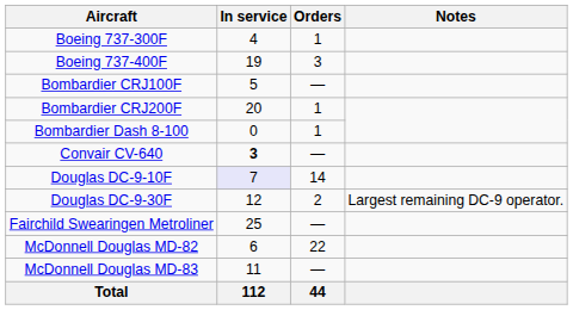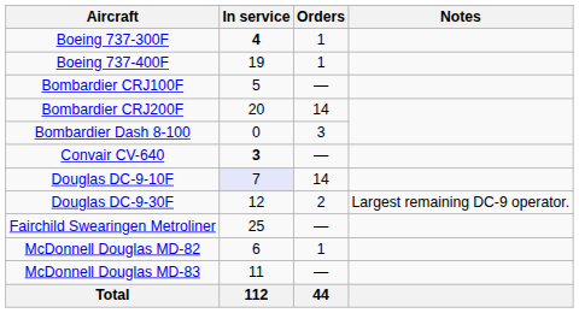Boeing 737-300F | In service: normal -> bold
Boeing 737-400F | Orders: 3 -> 1
Bombardier CRJ200F | Orders: 1 -> 14
Bombardier Dash 8-100 | Orders: 1 -> 3
McDonnell Douglas MD-82 | Orders: 22 -> 1
